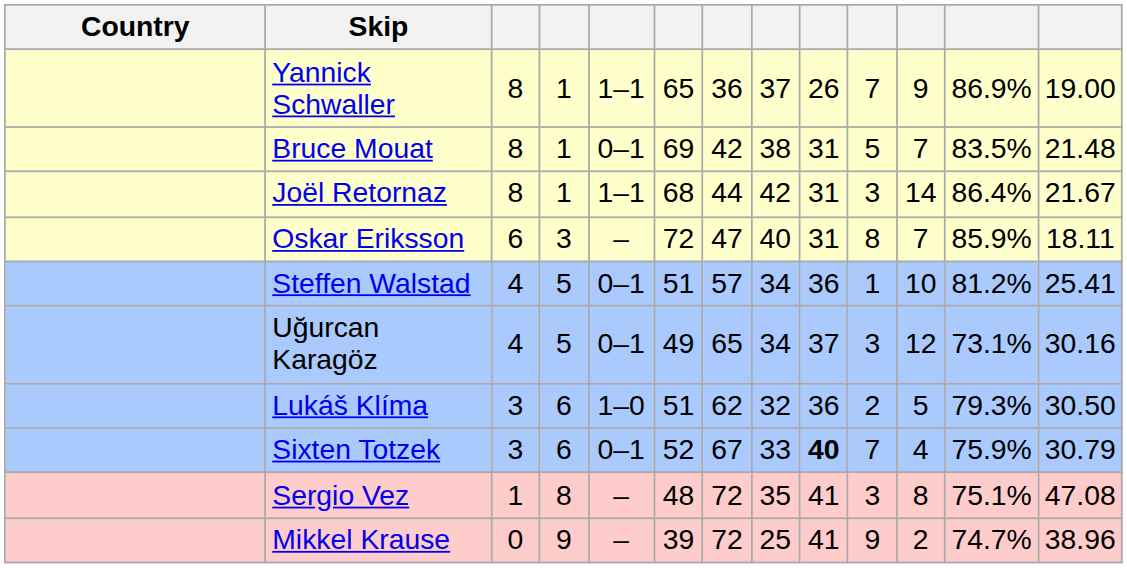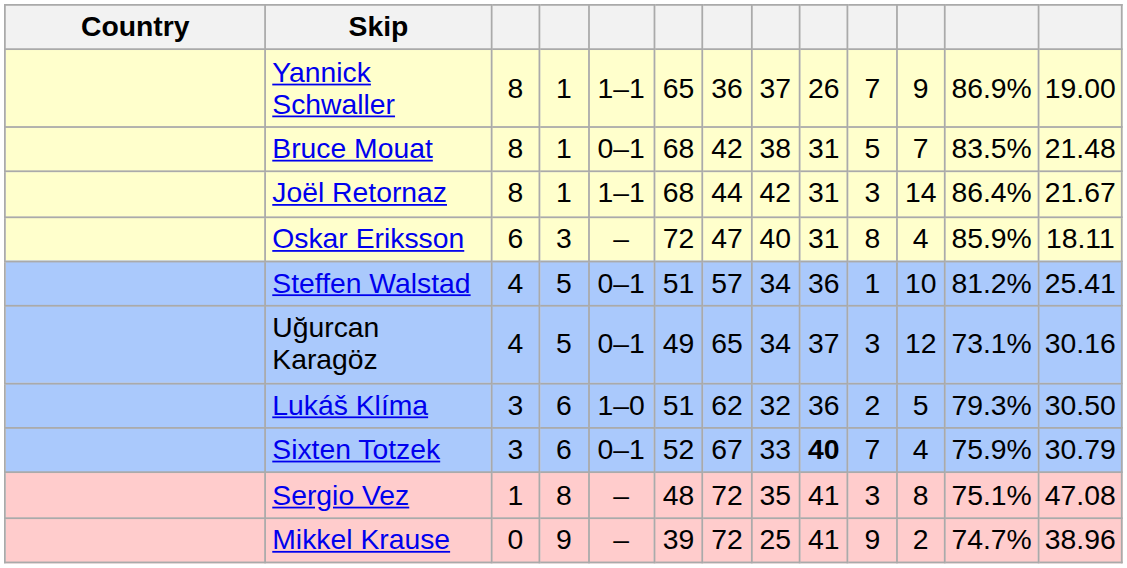Bruce Mouat | column 6: 69 -> 68
Oskar Eriksson | column 11: 7 -> 4
